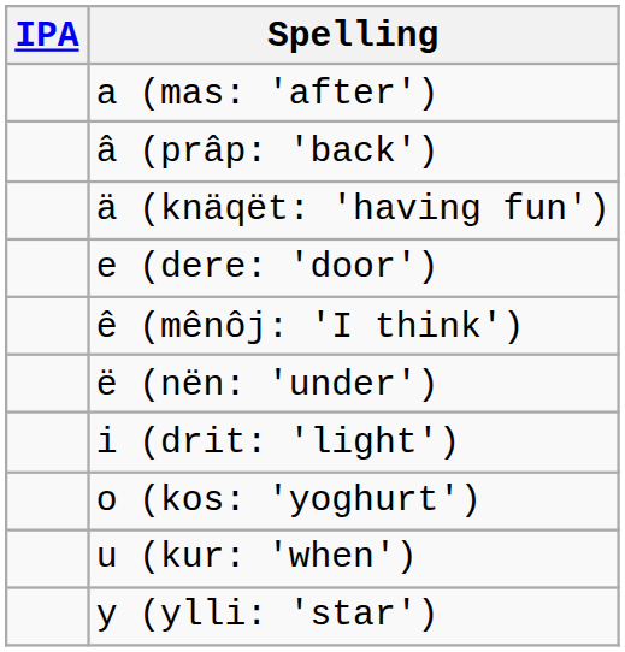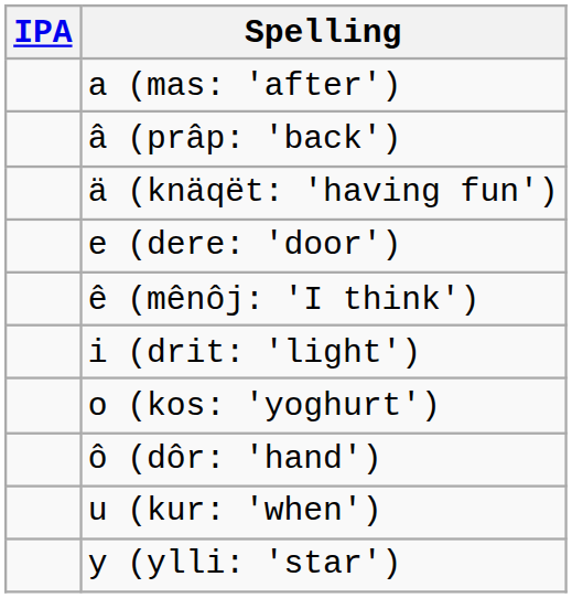- row: ë (nën: 'under')
+ row: ô (dôr: 'hand')
